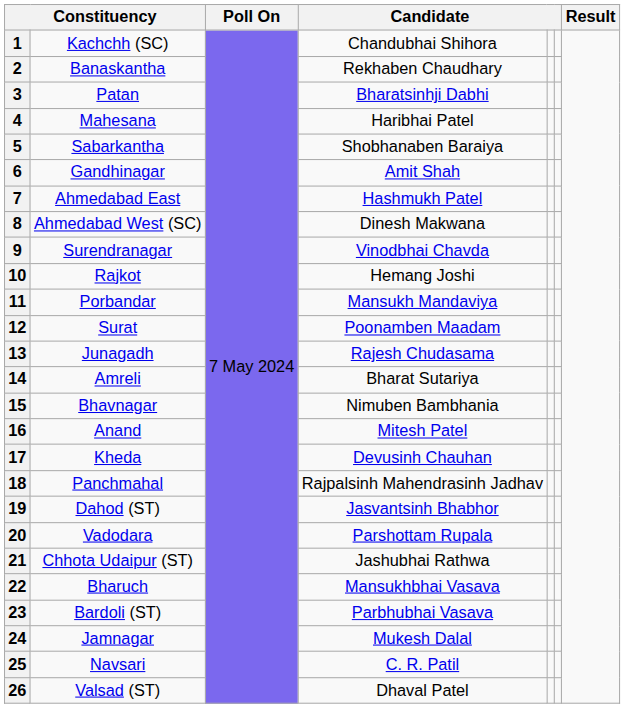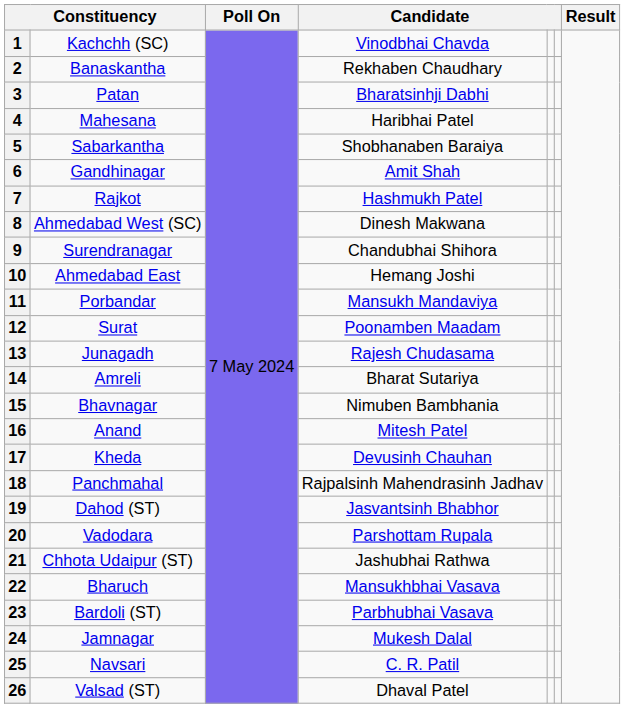1 | column 4: Chandubhai Shihora -> Vinodbhai Chavda
7 | column 2: Ahmedabad East -> Rajkot
9 | column 4: Vinodbhai Chavda -> Chandubhai Shihora
10 | column 2: Rajkot -> Ahmedabad East
